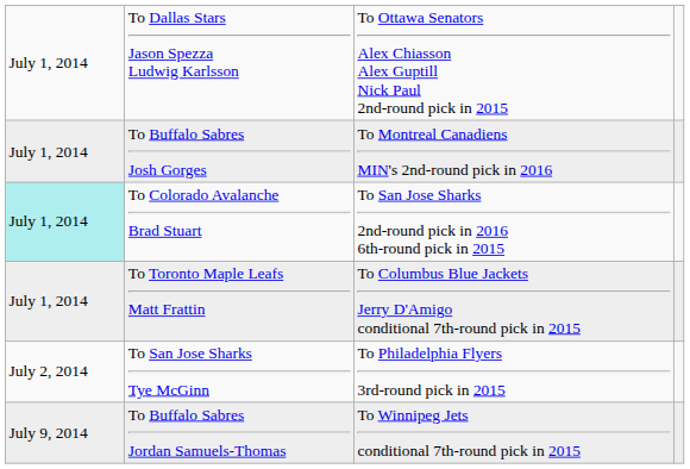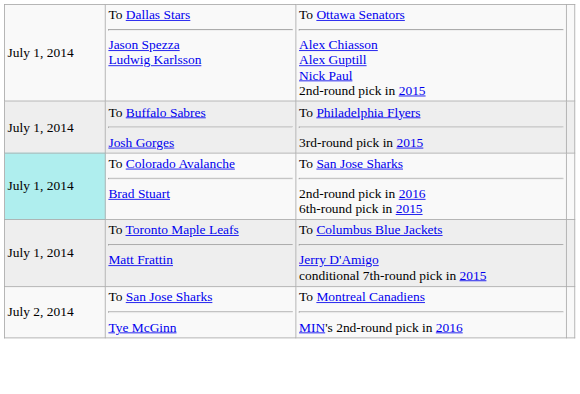To Buffalo Sabres Josh Gorges | column 3: To Montreal Canadiens MIN's 2nd-round pick in 2016 -> To Philadelphia Flyers 3rd-round pick in 2015
To San Jose Sharks Tye McGinn | column 3: To Philadelphia Flyers 3rd-round pick in 2015 -> To Montreal Canadiens MIN's 2nd-round pick in 2016
- row: July 9, 2014 | To Buffalo Sabres Jordan Samuels-Thomas | To Winnipeg Jets conditional 7th-round pick in 2015
